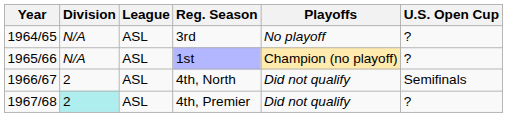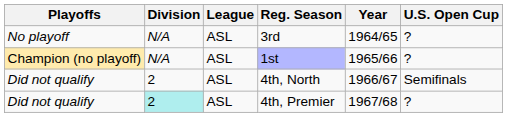columns swapped: Year <-> Playoffs
